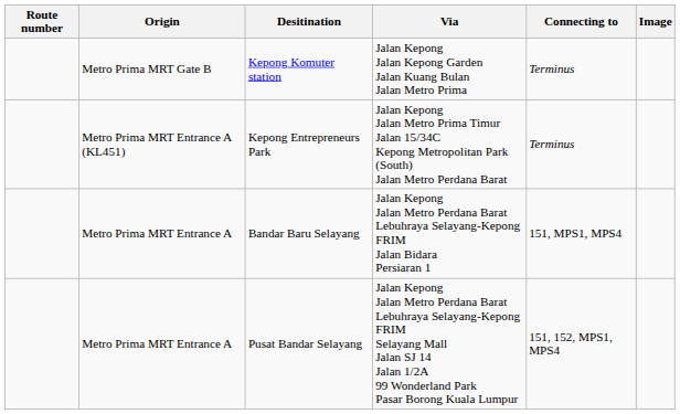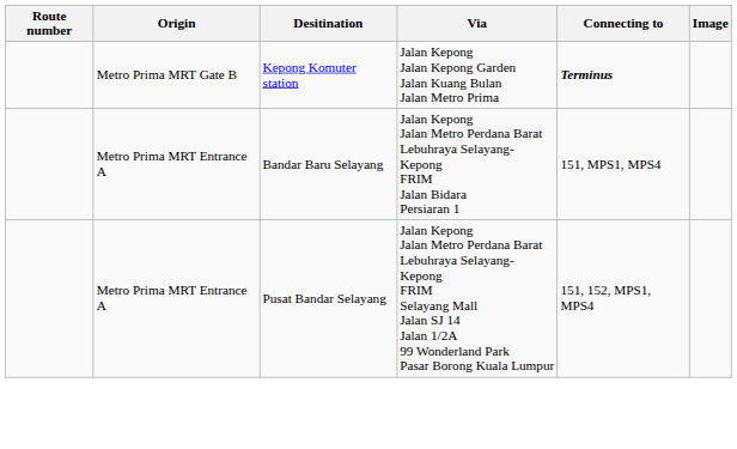Kepong Komuter station | Connecting to: normal -> bold
- row: Metro Prima MRT Entrance A (KL451) | Kepong Entrepreneurs Park | Jalan Kepong Jalan Metro Prima Timur Jalan 15/34C Kepong Metropolitan Park (South) Jalan Metro Perdana Barat | Terminus
